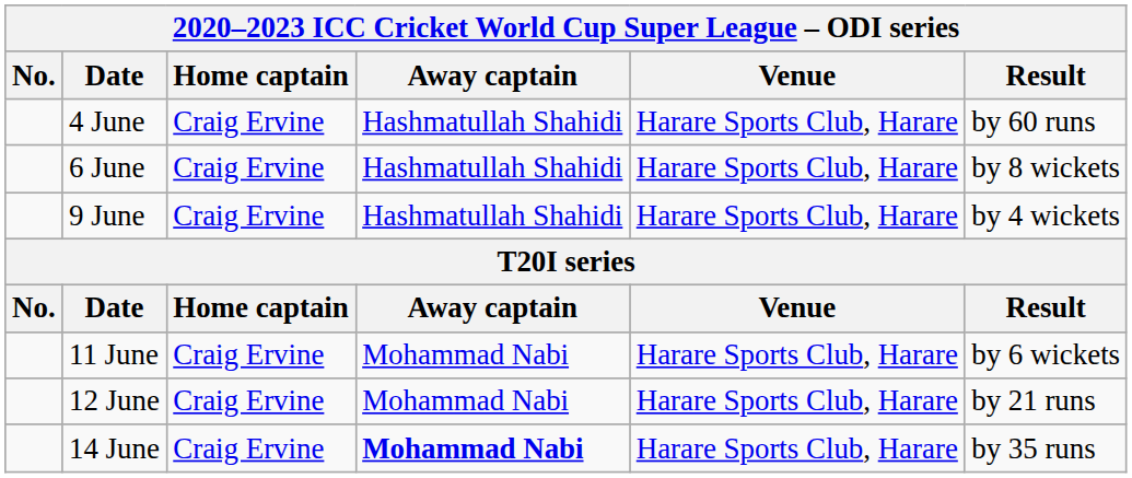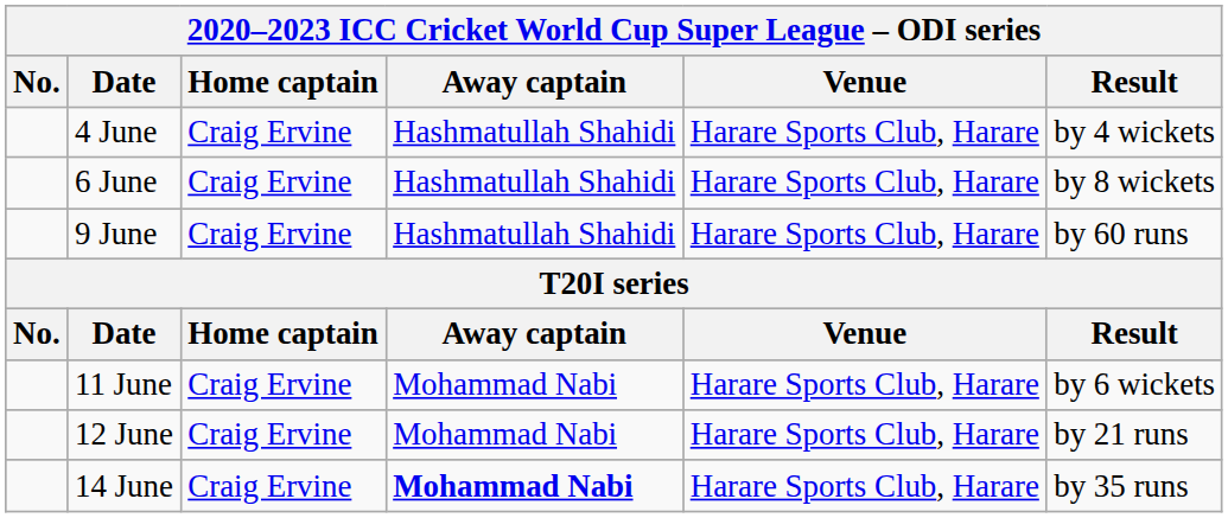4 June | Result: by 60 runs -> by 4 wickets
9 June | Result: by 4 wickets -> by 60 runs
